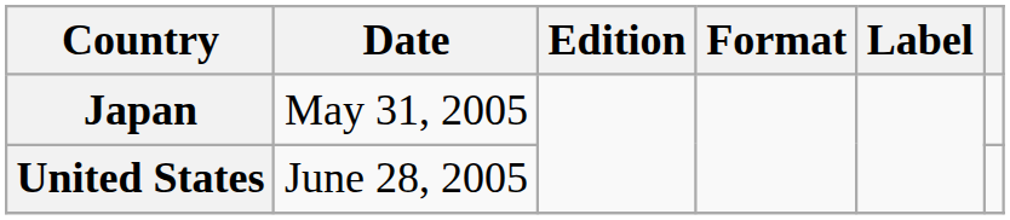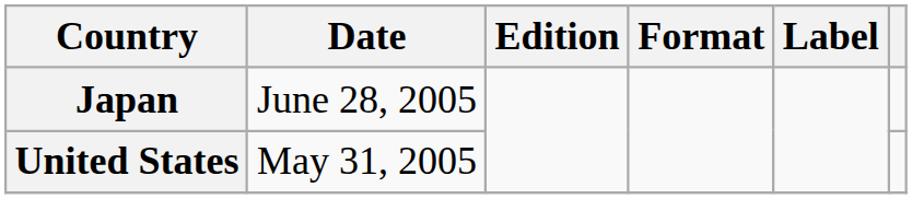Japan | Date: May 31, 2005 -> June 28, 2005
United States | Date: June 28, 2005 -> May 31, 2005
